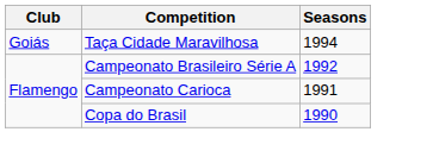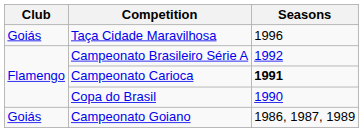Taça Cidade Maravilhosa | Seasons: 1994 -> 1996
Campeonato Carioca | Seasons: normal -> bold
+ row: Goiás | Campeonato Goiano | 1986, 1987, 1989
